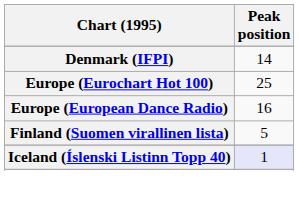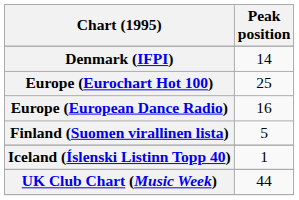Iceland (Íslenski Listinn Topp 40) | Peak position: lavender background -> no background
+ row: UK Club Chart (Music Week) | 44
